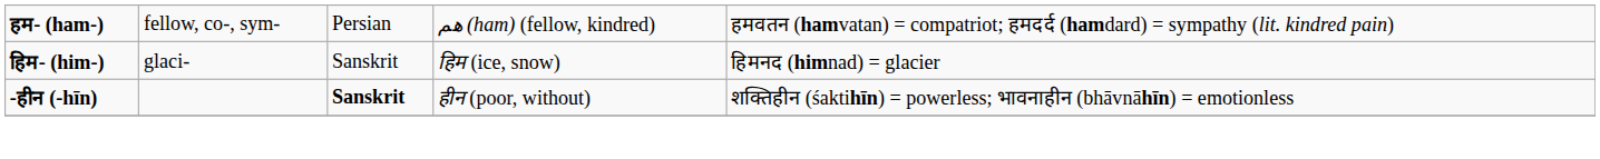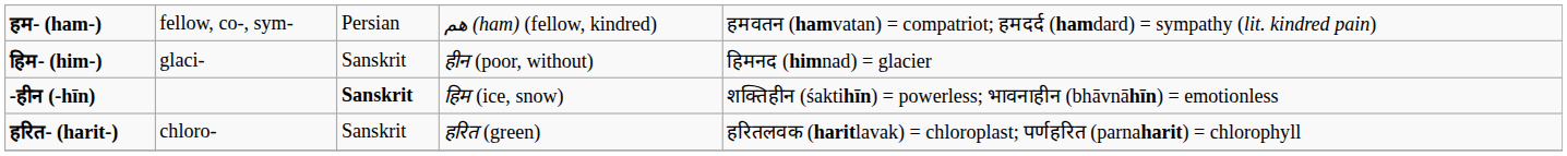हिम- (him-) | column 4: हिम (ice, snow) -> हीन (poor, without)
-हीन (-hīn) | column 4: हीन (poor, without) -> हिम (ice, snow)
+ row: हरित- (harit-) | chloro- | Sanskrit | हरित (green) | हरितलवक (haritlavak) = chloroplast; पर्णहरित (parnaharit) = chlorophyll
